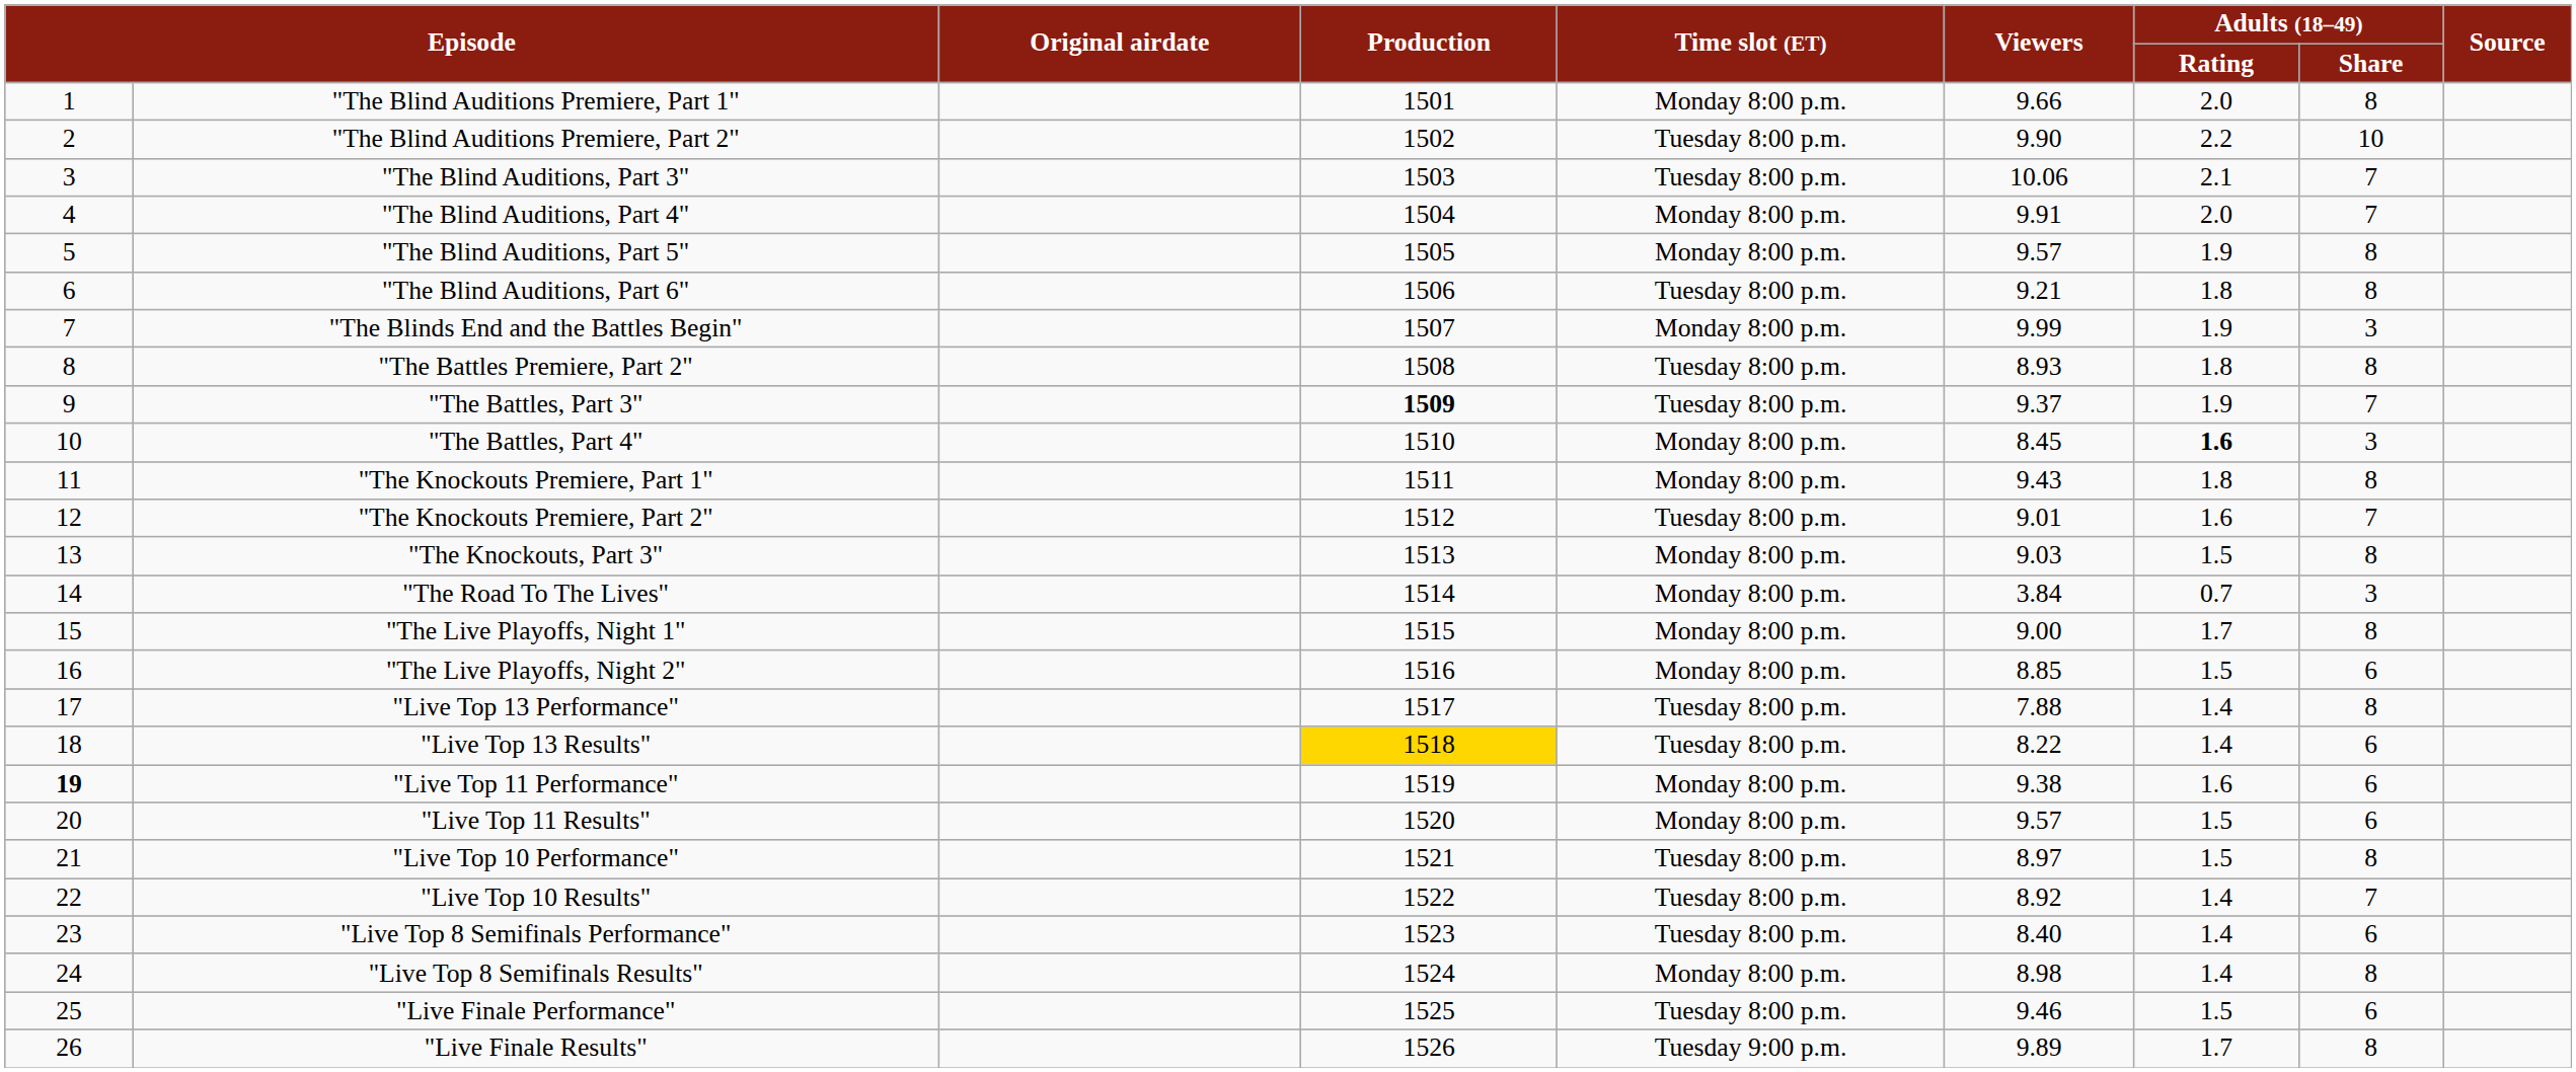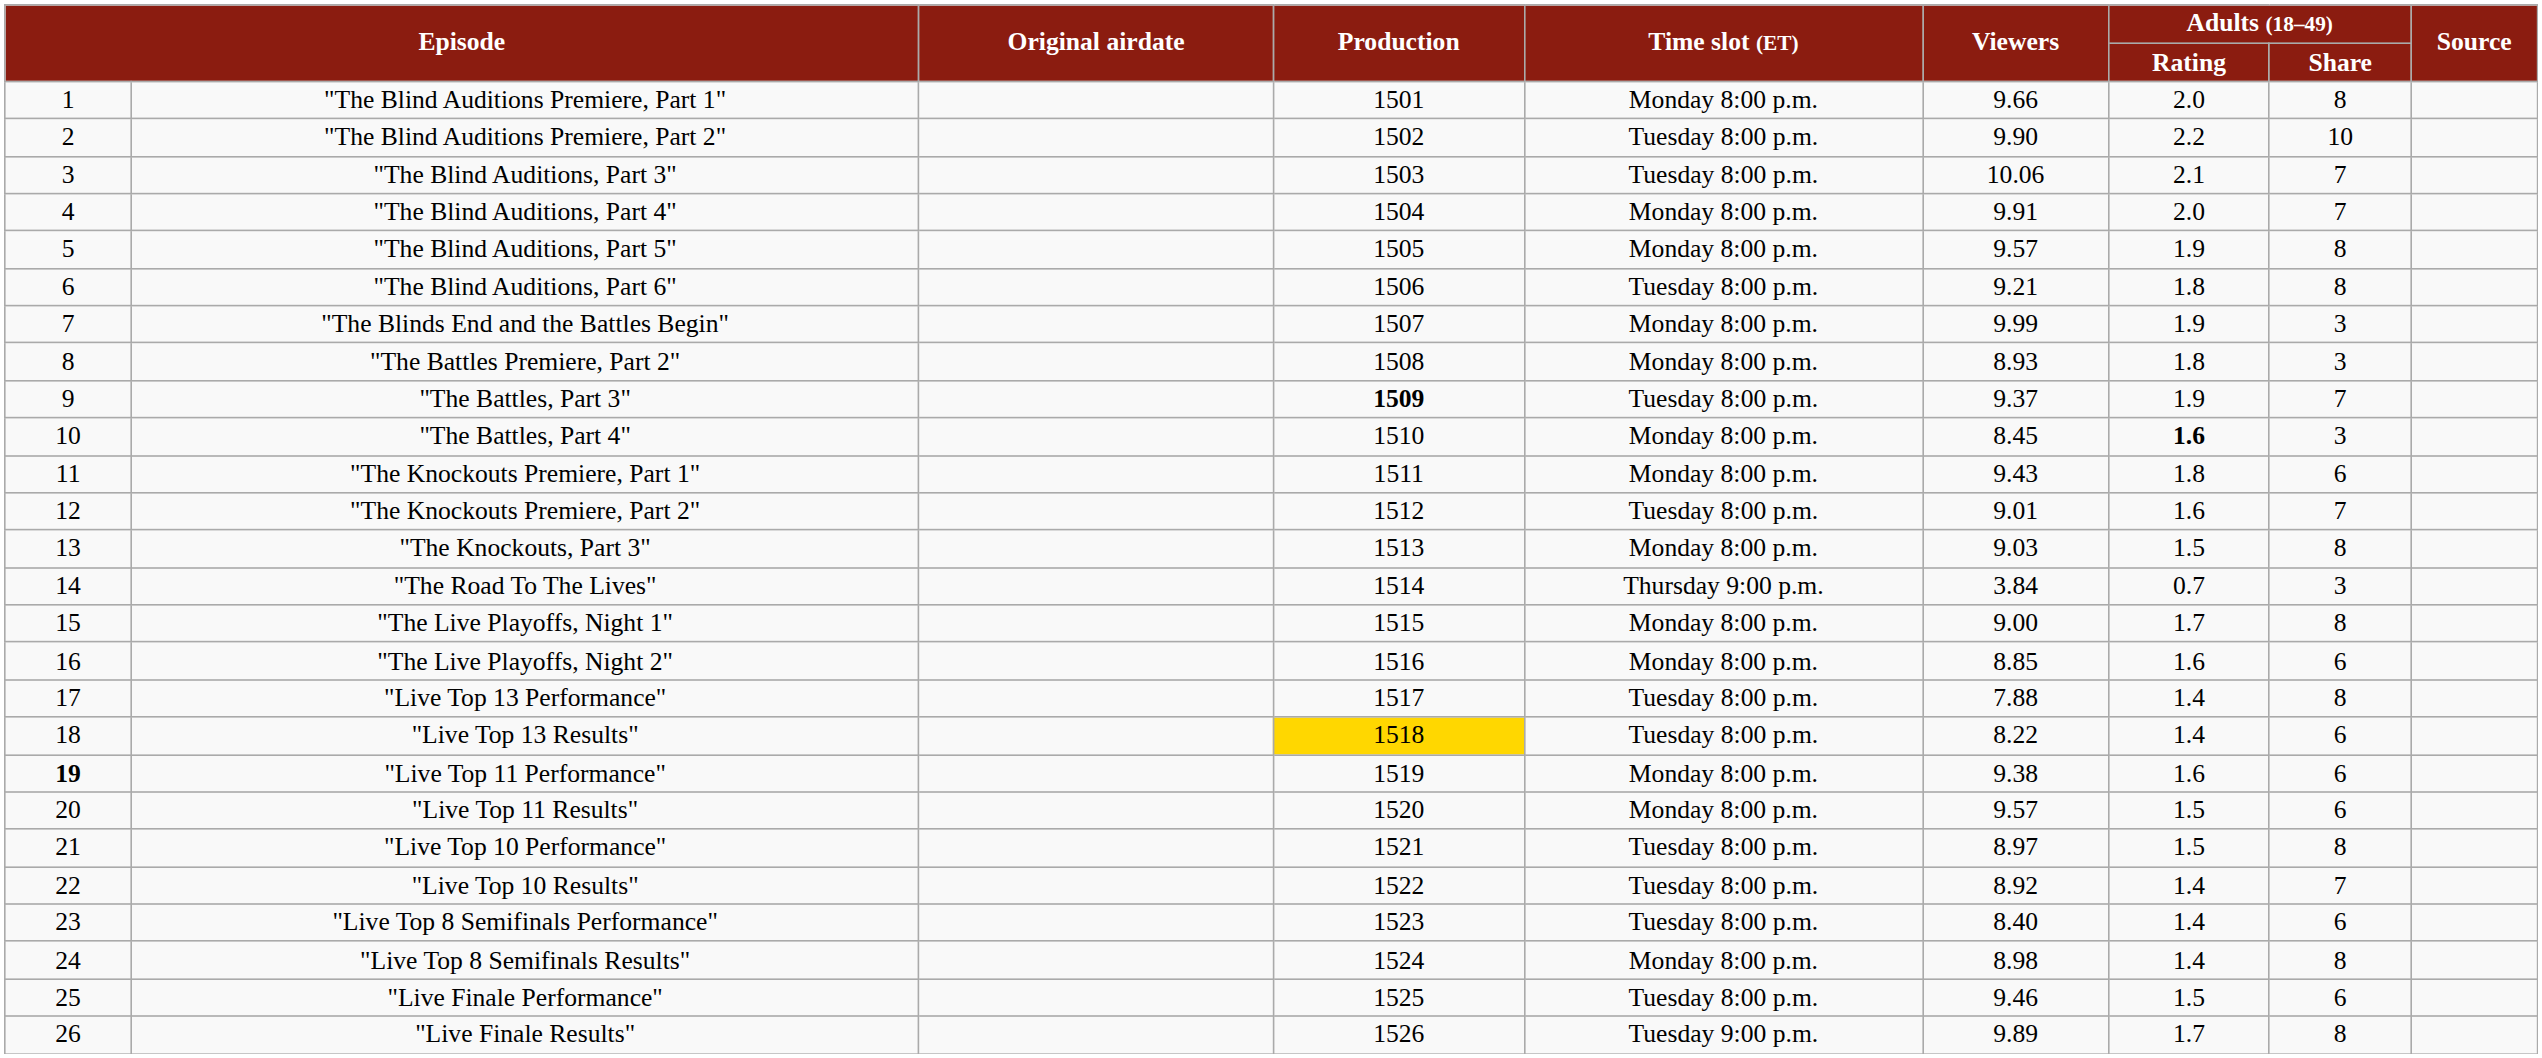"The Battles Premiere, Part 2" | Time slot (ET): Tuesday 8:00 p.m. -> Monday 8:00 p.m.
"The Battles Premiere, Part 2" | Adults (18–49) / Share: 8 -> 3
"The Knockouts Premiere, Part 1" | Adults (18–49) / Share: 8 -> 6
"The Road To The Lives" | Time slot (ET): Monday 8:00 p.m. -> Thursday 9:00 p.m.
"The Live Playoffs, Night 2" | Adults (18–49) / Rating: 1.5 -> 1.6
